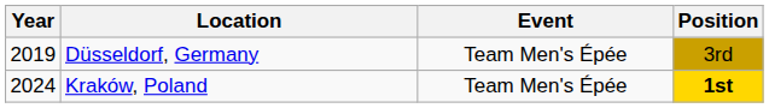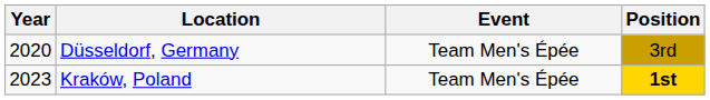Düsseldorf, Germany | Year: 2019 -> 2020
Kraków, Poland | Year: 2024 -> 2023
